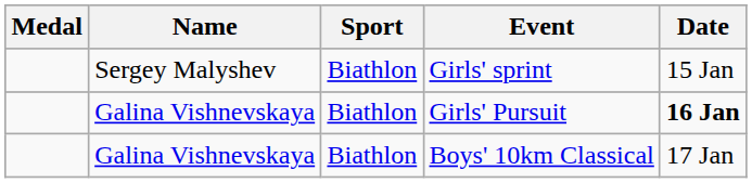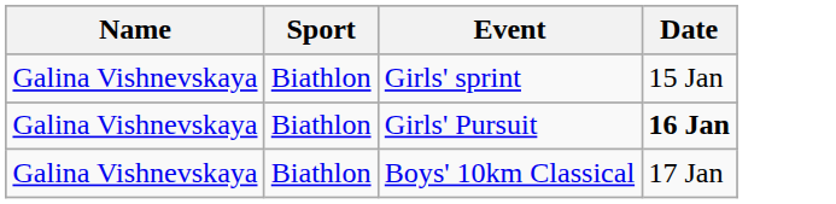- column: Medal
Girls' sprint | Name: Sergey Malyshev -> Galina Vishnevskaya
